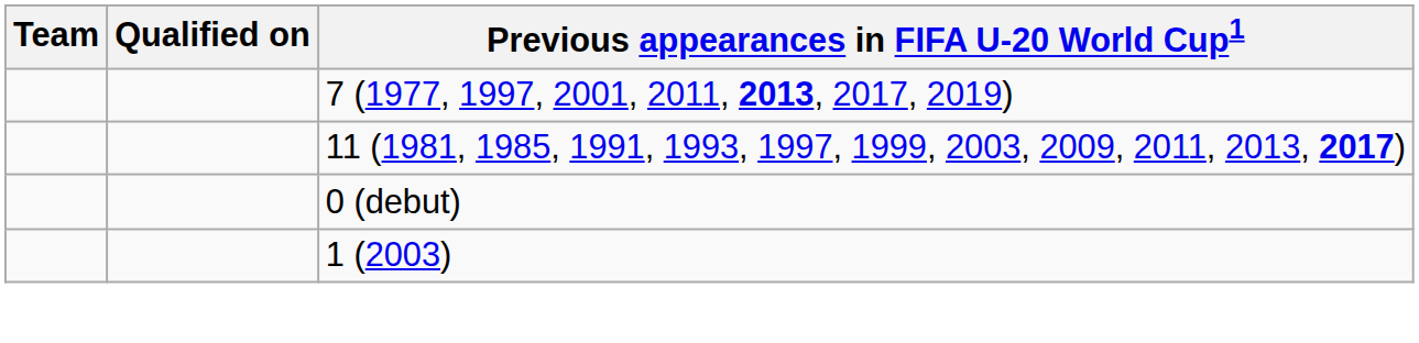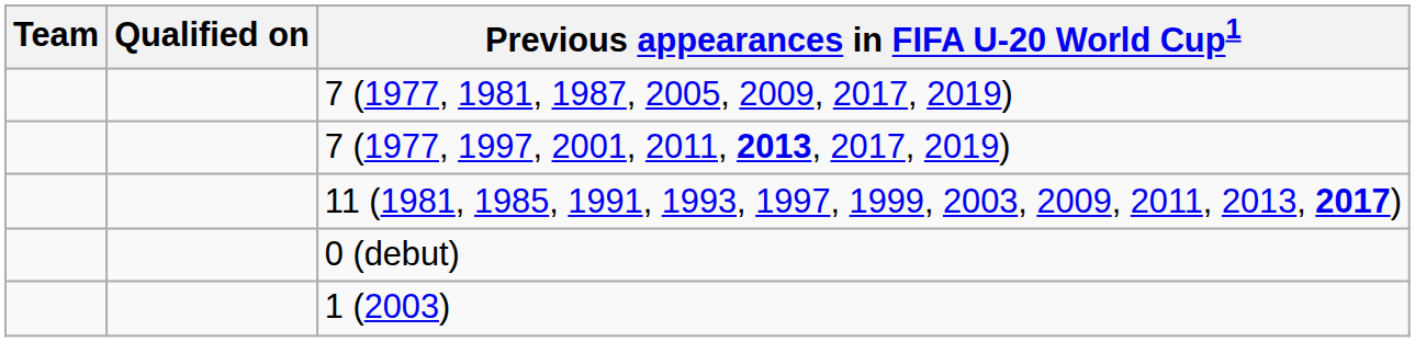+ row: 7 (1977, 1981, 1987, 2005, 2009, 2017, 2019)
